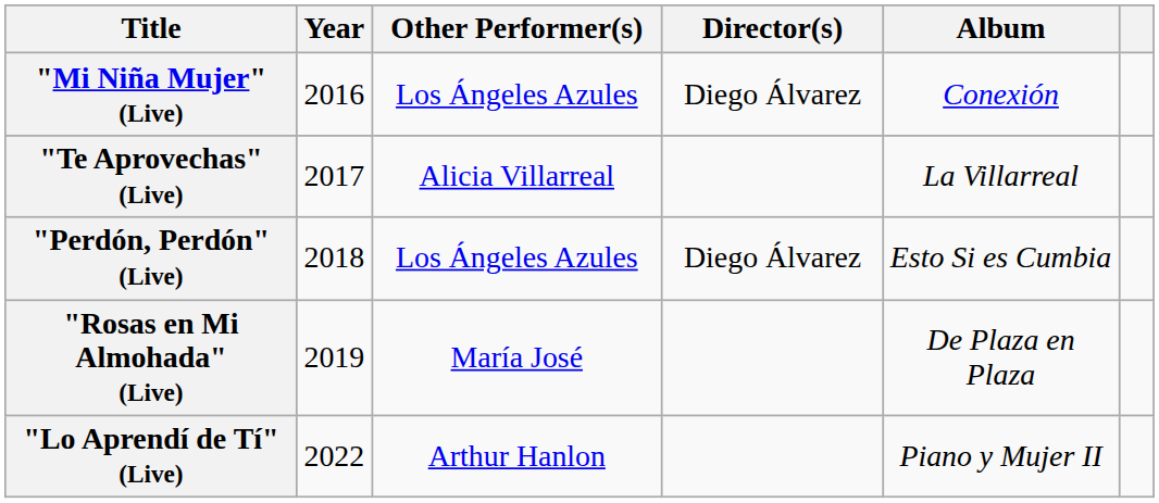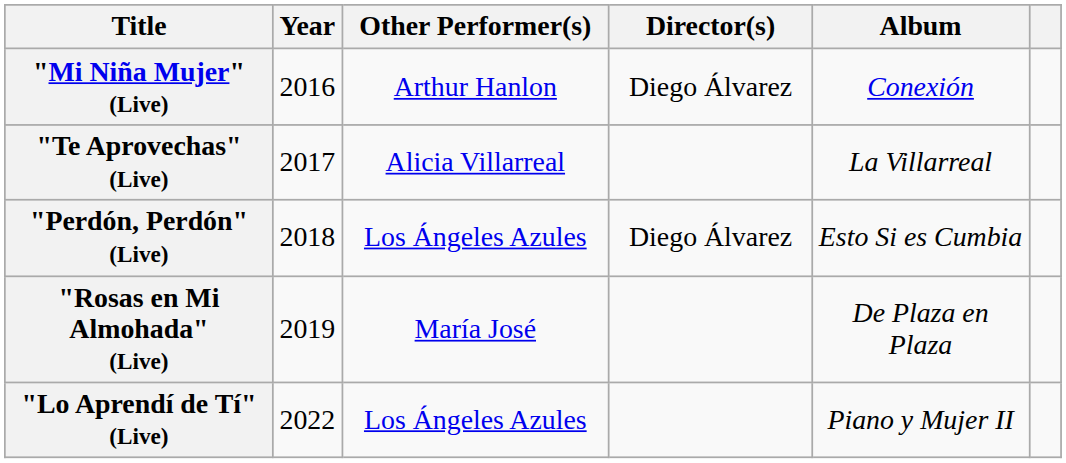"Mi Niña Mujer" (Live) | Other Performer(s): Los Ángeles Azules -> Arthur Hanlon
"Lo Aprendí de Tí" (Live) | Other Performer(s): Arthur Hanlon -> Los Ángeles Azules
